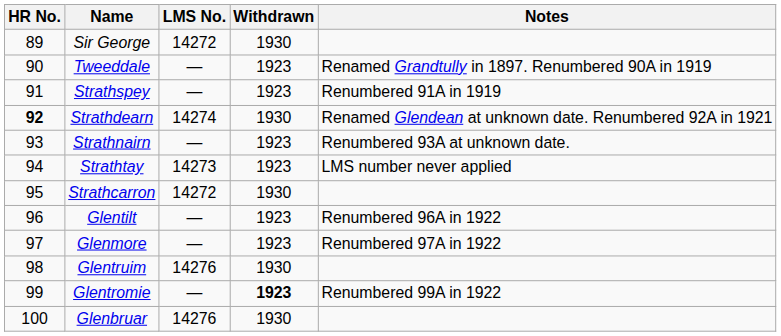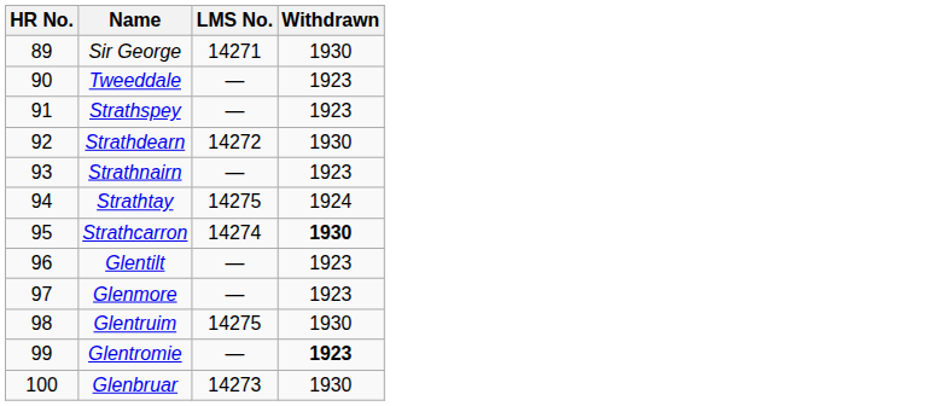- column: Notes | Renamed Grandtully in 1897. Renumbered 90A in 1919 | Renumbered 91A in 1919 | Renamed Glendean at unknown date. Renumbered 92A in 1921 | Renumbered 93A at unknown date. | LMS number never applied | Renumbered 96A in 1922 | Renumbered 97A in 1922 | Renumbered 99A in 1922
Sir George | LMS No.: 14272 -> 14271
Strathdearn | HR No.: bold -> normal
Strathdearn | LMS No.: 14274 -> 14272
Strathtay | LMS No.: 14273 -> 14275
Strathtay | Withdrawn: 1923 -> 1924
Strathcarron | LMS No.: 14272 -> 14274
Strathcarron | Withdrawn: normal -> bold
Glentruim | LMS No.: 14276 -> 14275
Glenbruar | LMS No.: 14276 -> 14273
